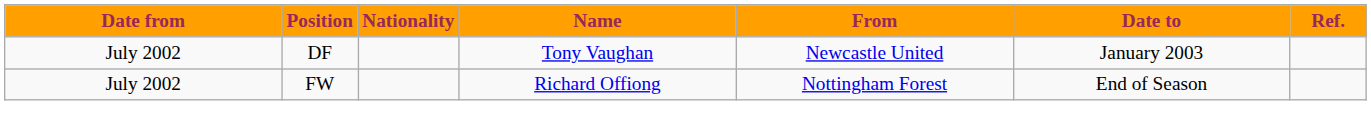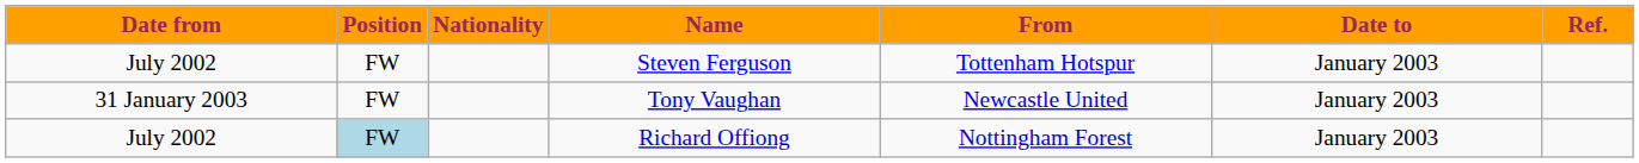+ row: July 2002 | FW | Steven Ferguson | Tottenham Hotspur | January 2003
Tony Vaughan | Date from: July 2002 -> 31 January 2003
Tony Vaughan | Position: DF -> FW
Richard Offiong | Position: no background -> lightblue background
Richard Offiong | Date to: End of Season -> January 2003
